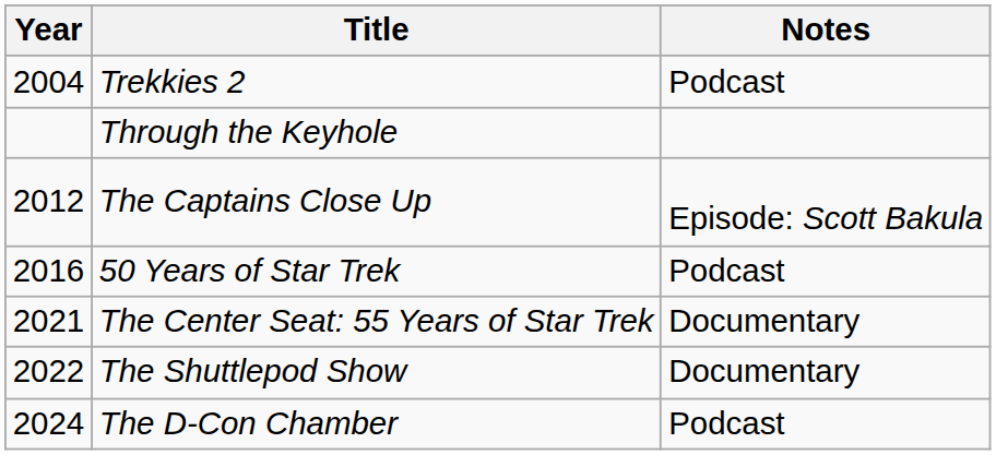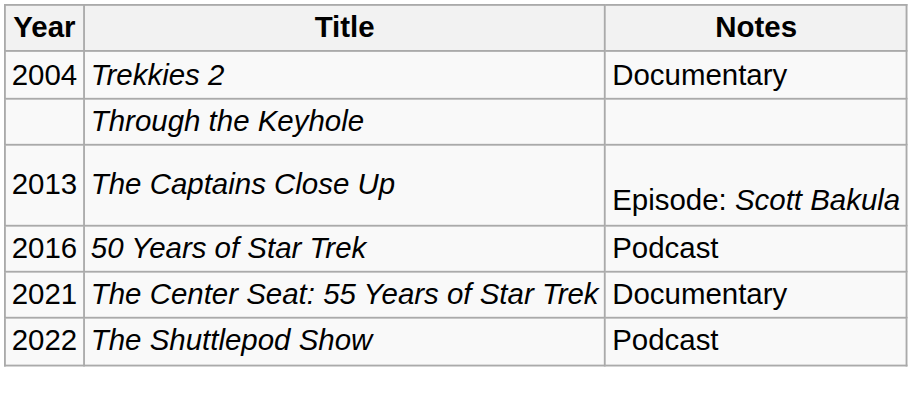Trekkies 2 | Notes: Podcast -> Documentary
The Captains Close Up | Year: 2012 -> 2013
The Shuttlepod Show | Notes: Documentary -> Podcast
- row: 2024 | The D-Con Chamber | Podcast
